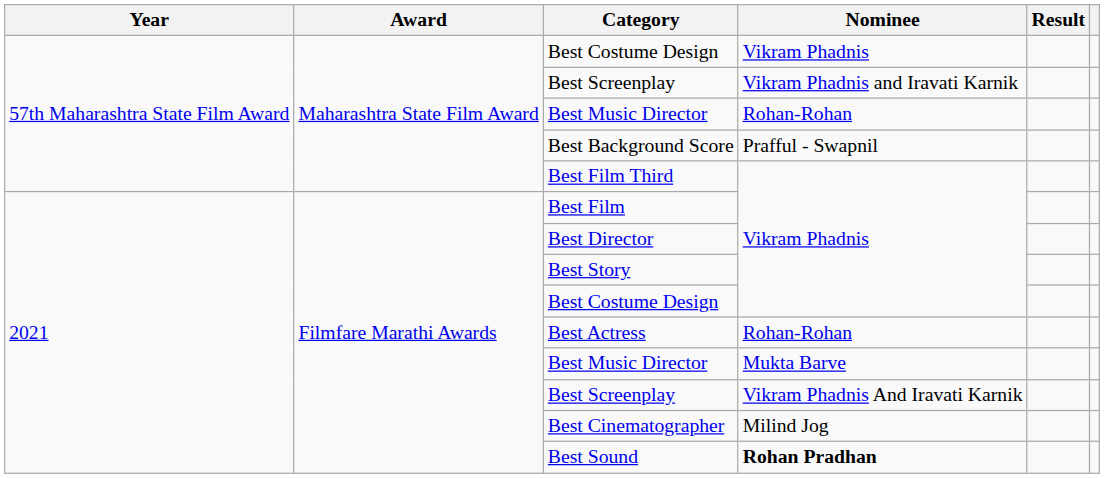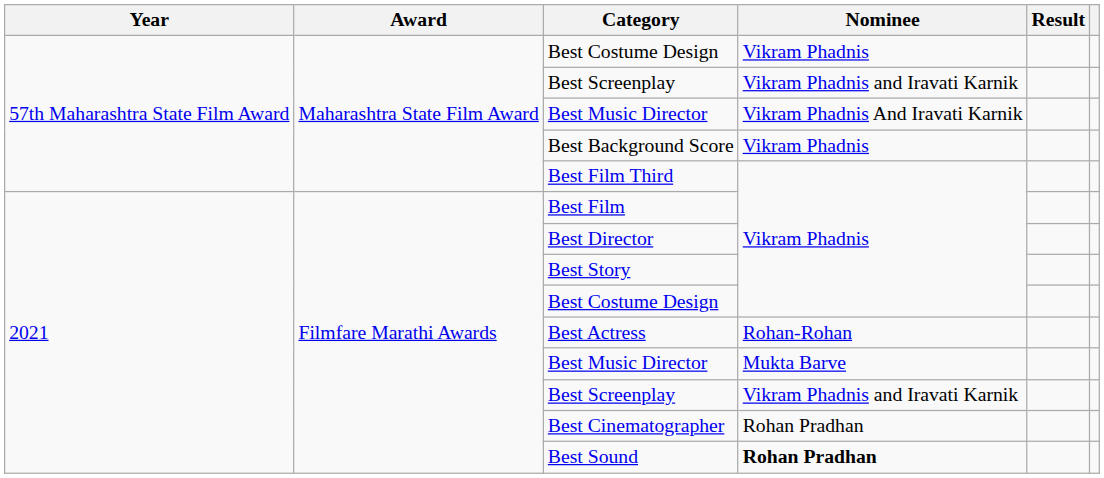57th Maharashtra State Film Award / Best Music Director | Nominee: Rohan-Rohan -> Vikram Phadnis And Iravati Karnik
Best Background Score | Nominee: Prafful - Swapnil -> Vikram Phadnis
2021 / Best Screenplay | Nominee: Vikram Phadnis And Iravati Karnik -> Vikram Phadnis and Iravati Karnik
Best Cinematographer | Nominee: Milind Jog -> Rohan Pradhan
